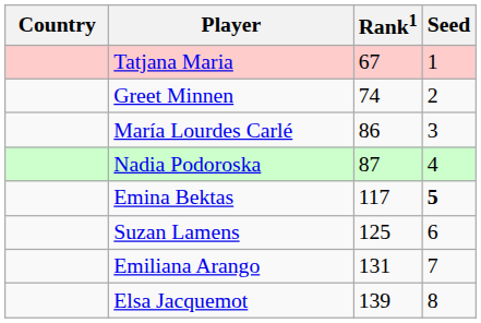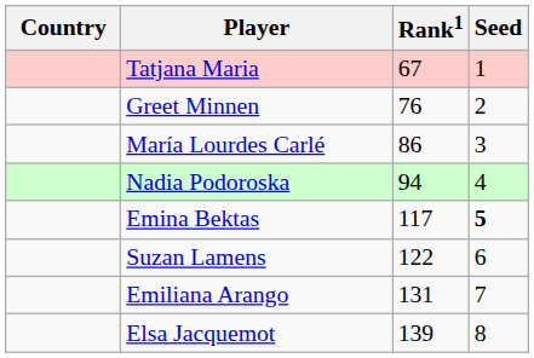Greet Minnen | Rank1: 74 -> 76
Nadia Podoroska | Rank1: 87 -> 94
Suzan Lamens | Rank1: 125 -> 122
